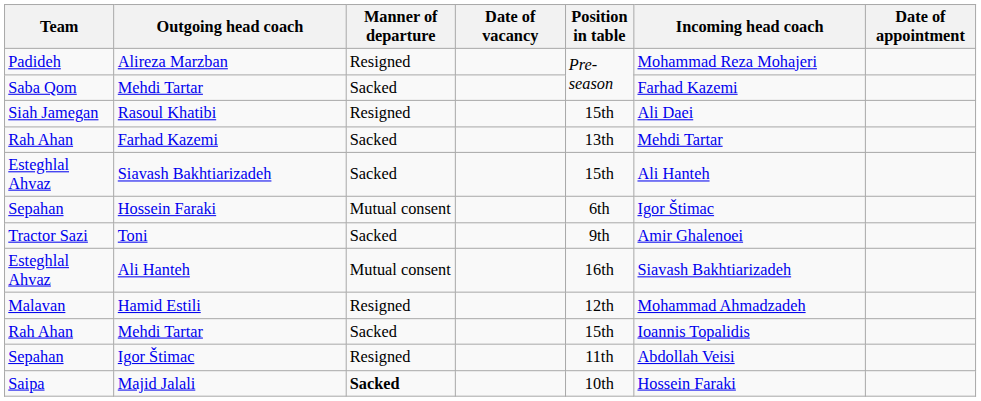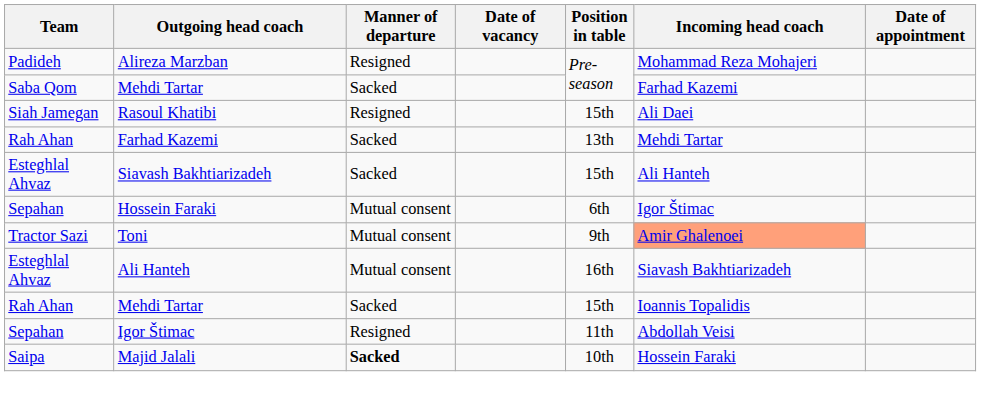Toni | Manner of departure: Sacked -> Mutual consent
Toni | Incoming head coach: no background -> lightsalmon background
- row: Malavan | Hamid Estili | Resigned | 12th | Mohammad Ahmadzadeh
